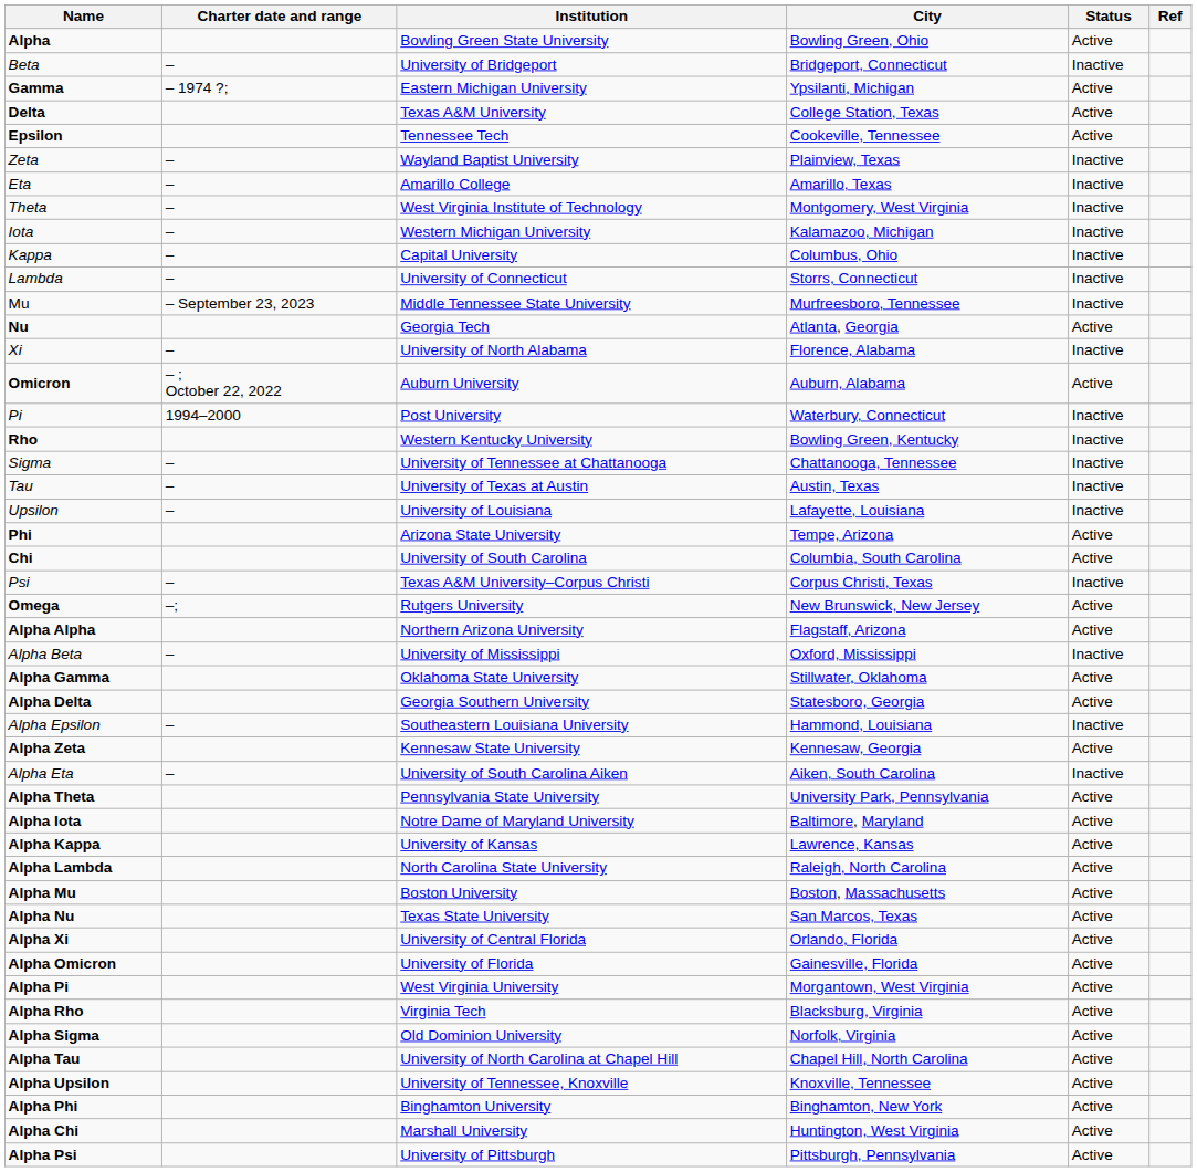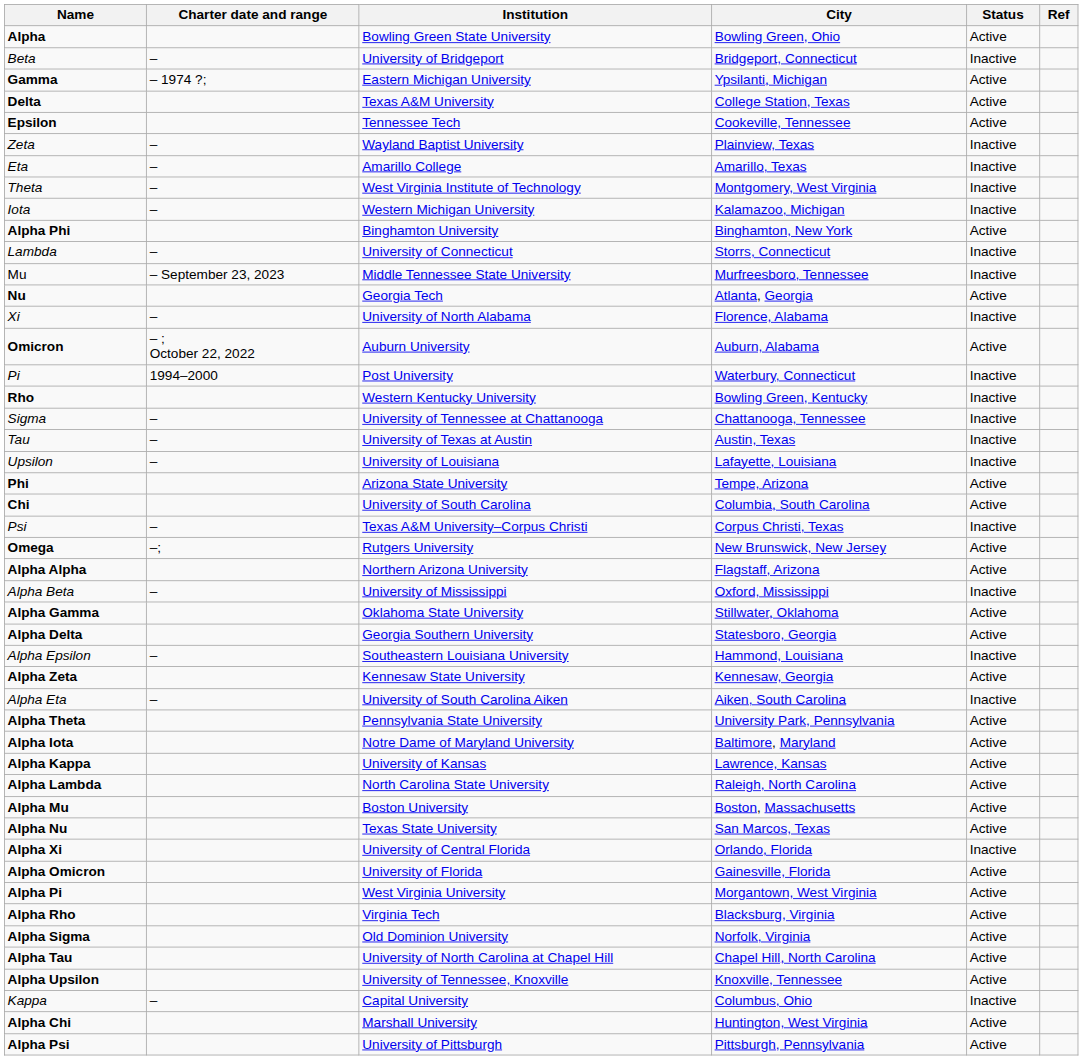rows swapped: Kappa <-> Alpha Phi
Alpha Xi | Status: Active -> Inactive
